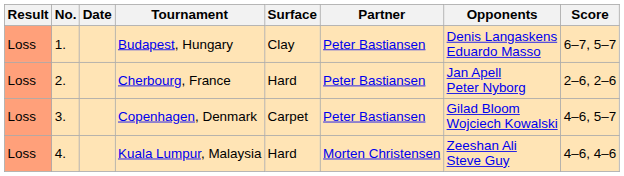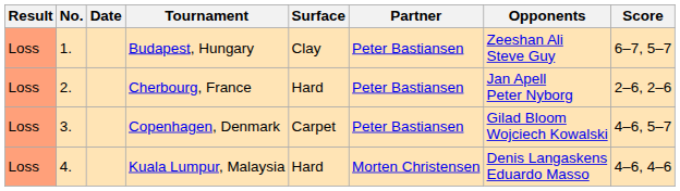Budapest, Hungary | Opponents: Denis Langaskens Eduardo Masso -> Zeeshan Ali Steve Guy
Kuala Lumpur, Malaysia | Opponents: Zeeshan Ali Steve Guy -> Denis Langaskens Eduardo Masso
